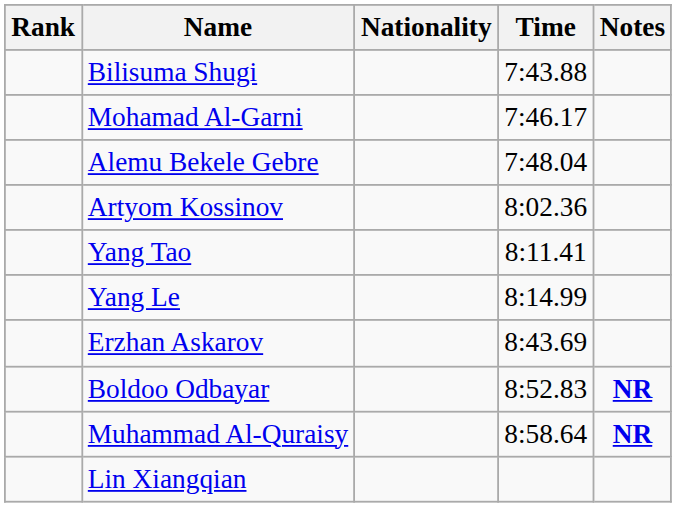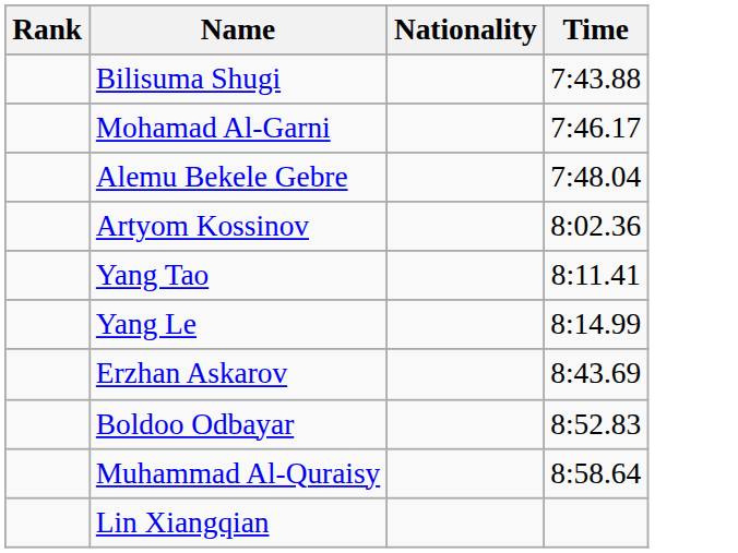- column: Notes | NR | NR
